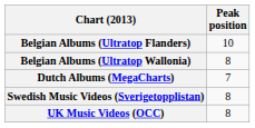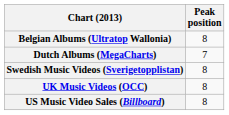- row: Belgian Albums (Ultratop Flanders) | 10
+ row: US Music Video Sales (Billboard) | 8
